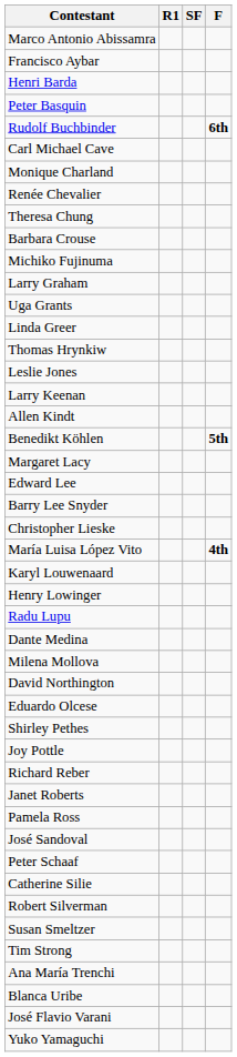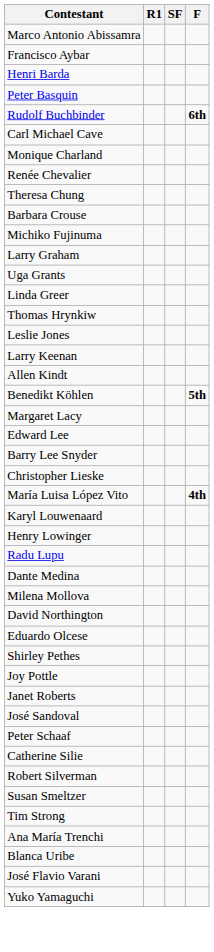- row: Richard Reber
- row: Pamela Ross
